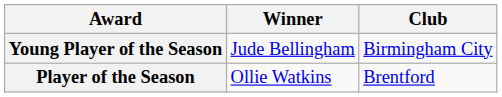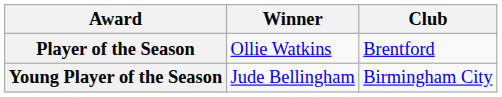rows swapped: Player of the Season <-> Young Player of the Season
